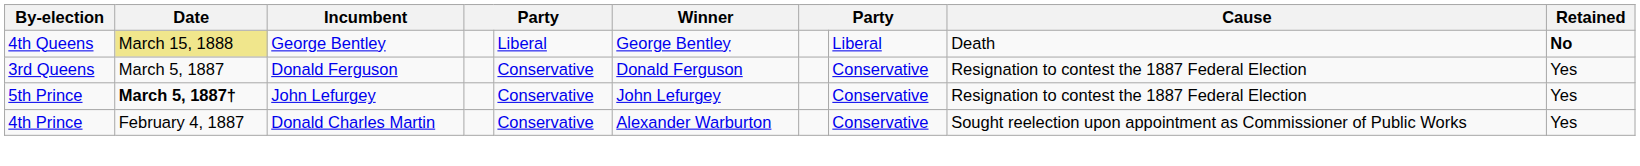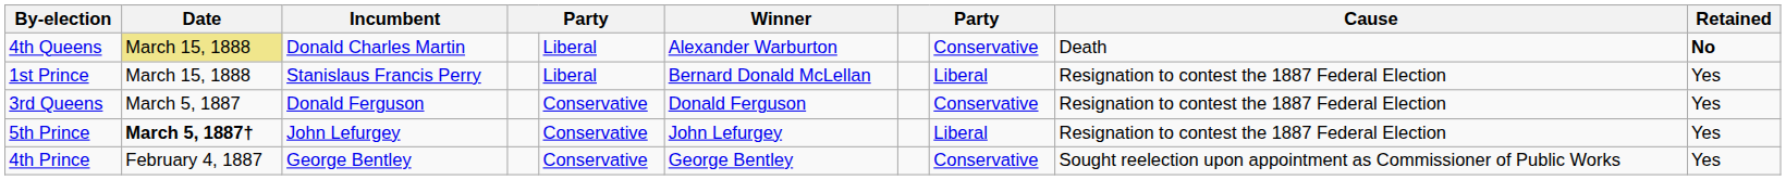4th Queens | Incumbent: George Bentley -> Donald Charles Martin
4th Queens | Winner: George Bentley -> Alexander Warburton
4th Queens | column 8: Liberal -> Conservative
+ row: 1st Prince | March 15, 1888 | Stanislaus Francis Perry | Liberal | Bernard Donald McLellan | Liberal | Resignation to contest the 1887 Federal Election | Yes
5th Prince | column 8: Conservative -> Liberal
4th Prince | Incumbent: Donald Charles Martin -> George Bentley
4th Prince | Winner: Alexander Warburton -> George Bentley
